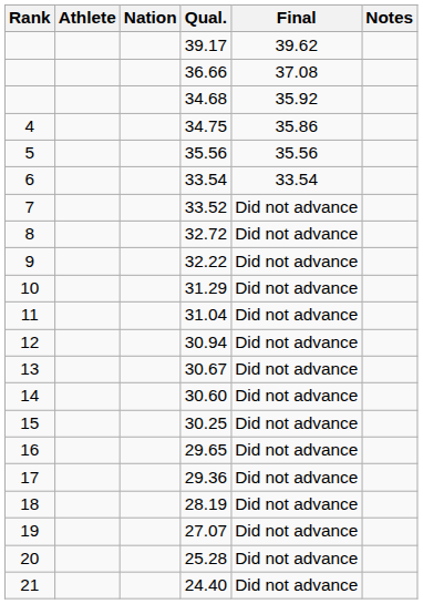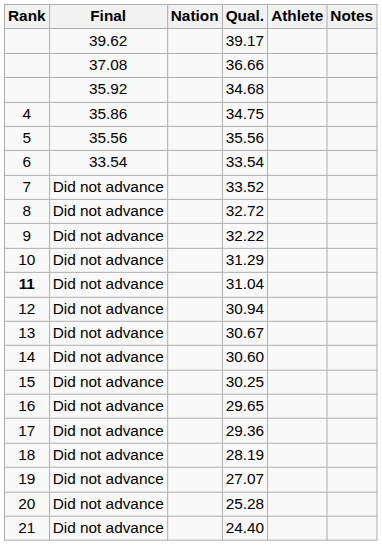columns swapped: Athlete <-> Final
31.04 | Rank: normal -> bold
